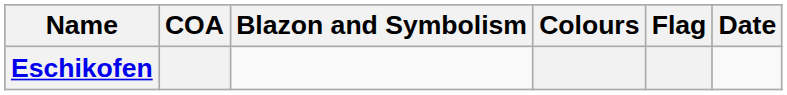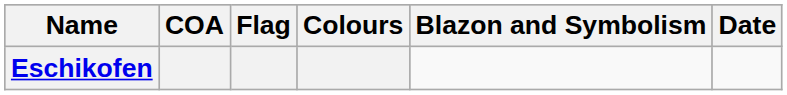columns swapped: Flag <-> Blazon and Symbolism
